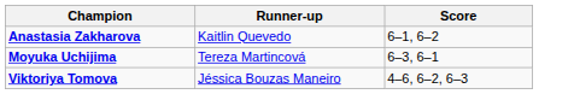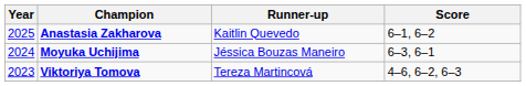+ column: Year | 2025 | 2024 | 2023
Moyuka Uchijima | Runner-up: Tereza Martincová -> Jéssica Bouzas Maneiro
Viktoriya Tomova | Runner-up: Jéssica Bouzas Maneiro -> Tereza Martincová
